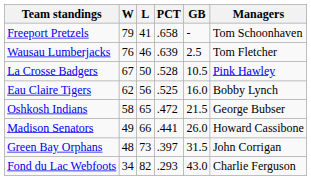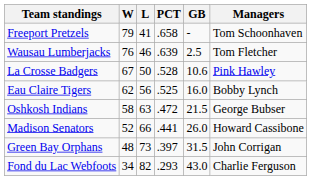La Crosse Badgers | GB: 10.5 -> 10.6
Oshkosh Indians | L: 65 -> 63
Madison Senators | W: 49 -> 52
